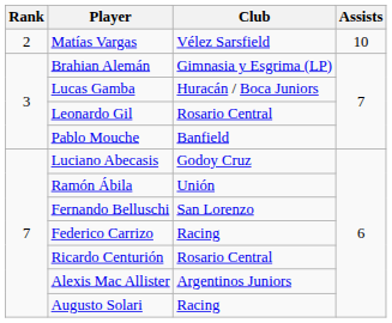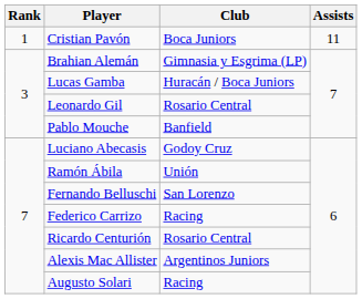+ row: 1 | Cristian Pavón | Boca Juniors | 11
- row: 2 | Matías Vargas | Vélez Sarsfield | 10
